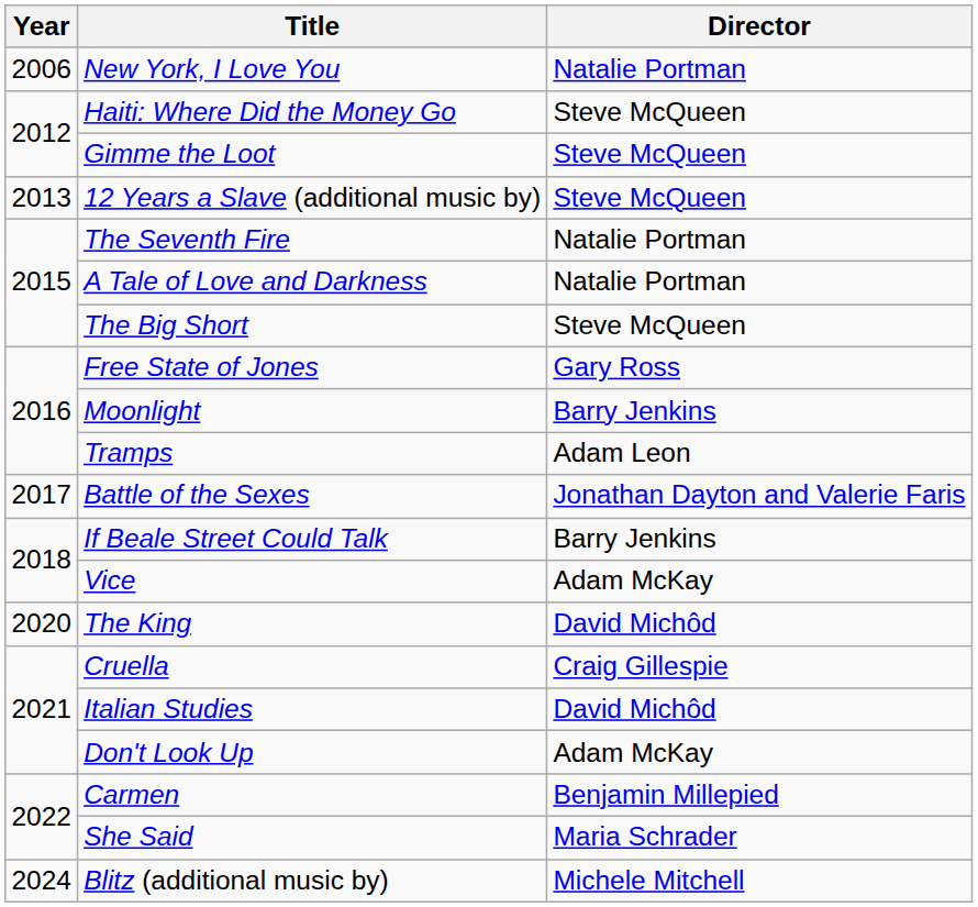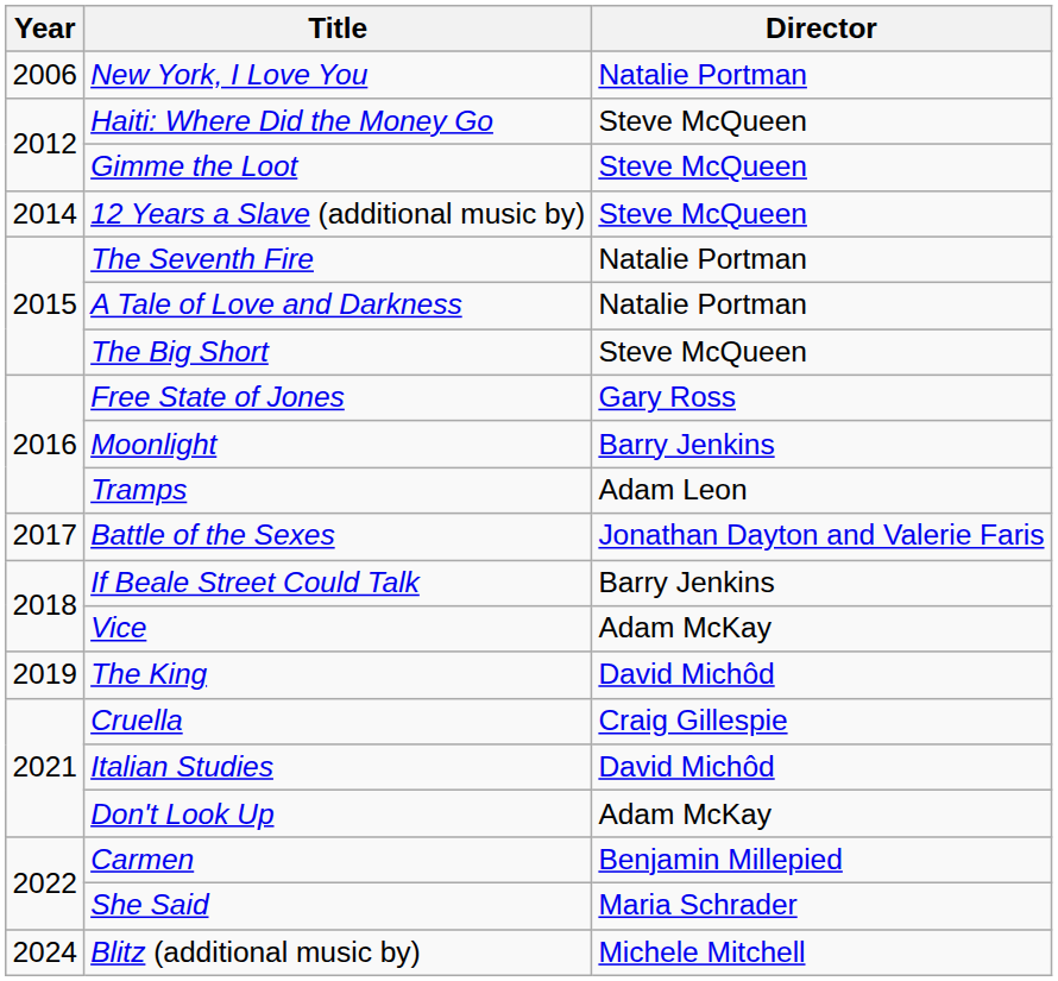12 Years a Slave (additional music by) | Year: 2013 -> 2014
The King | Year: 2020 -> 2019
